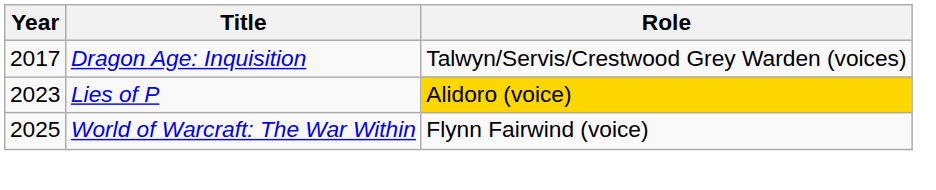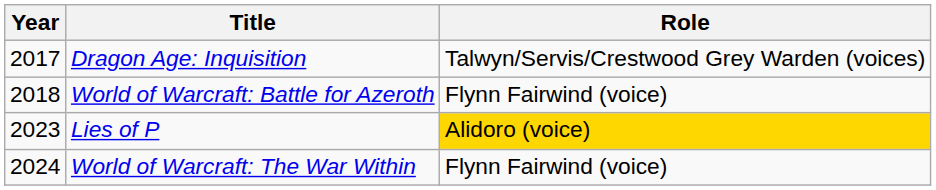+ row: 2018 | World of Warcraft: Battle for Azeroth | Flynn Fairwind (voice)
World of Warcraft: The War Within | Year: 2025 -> 2024
